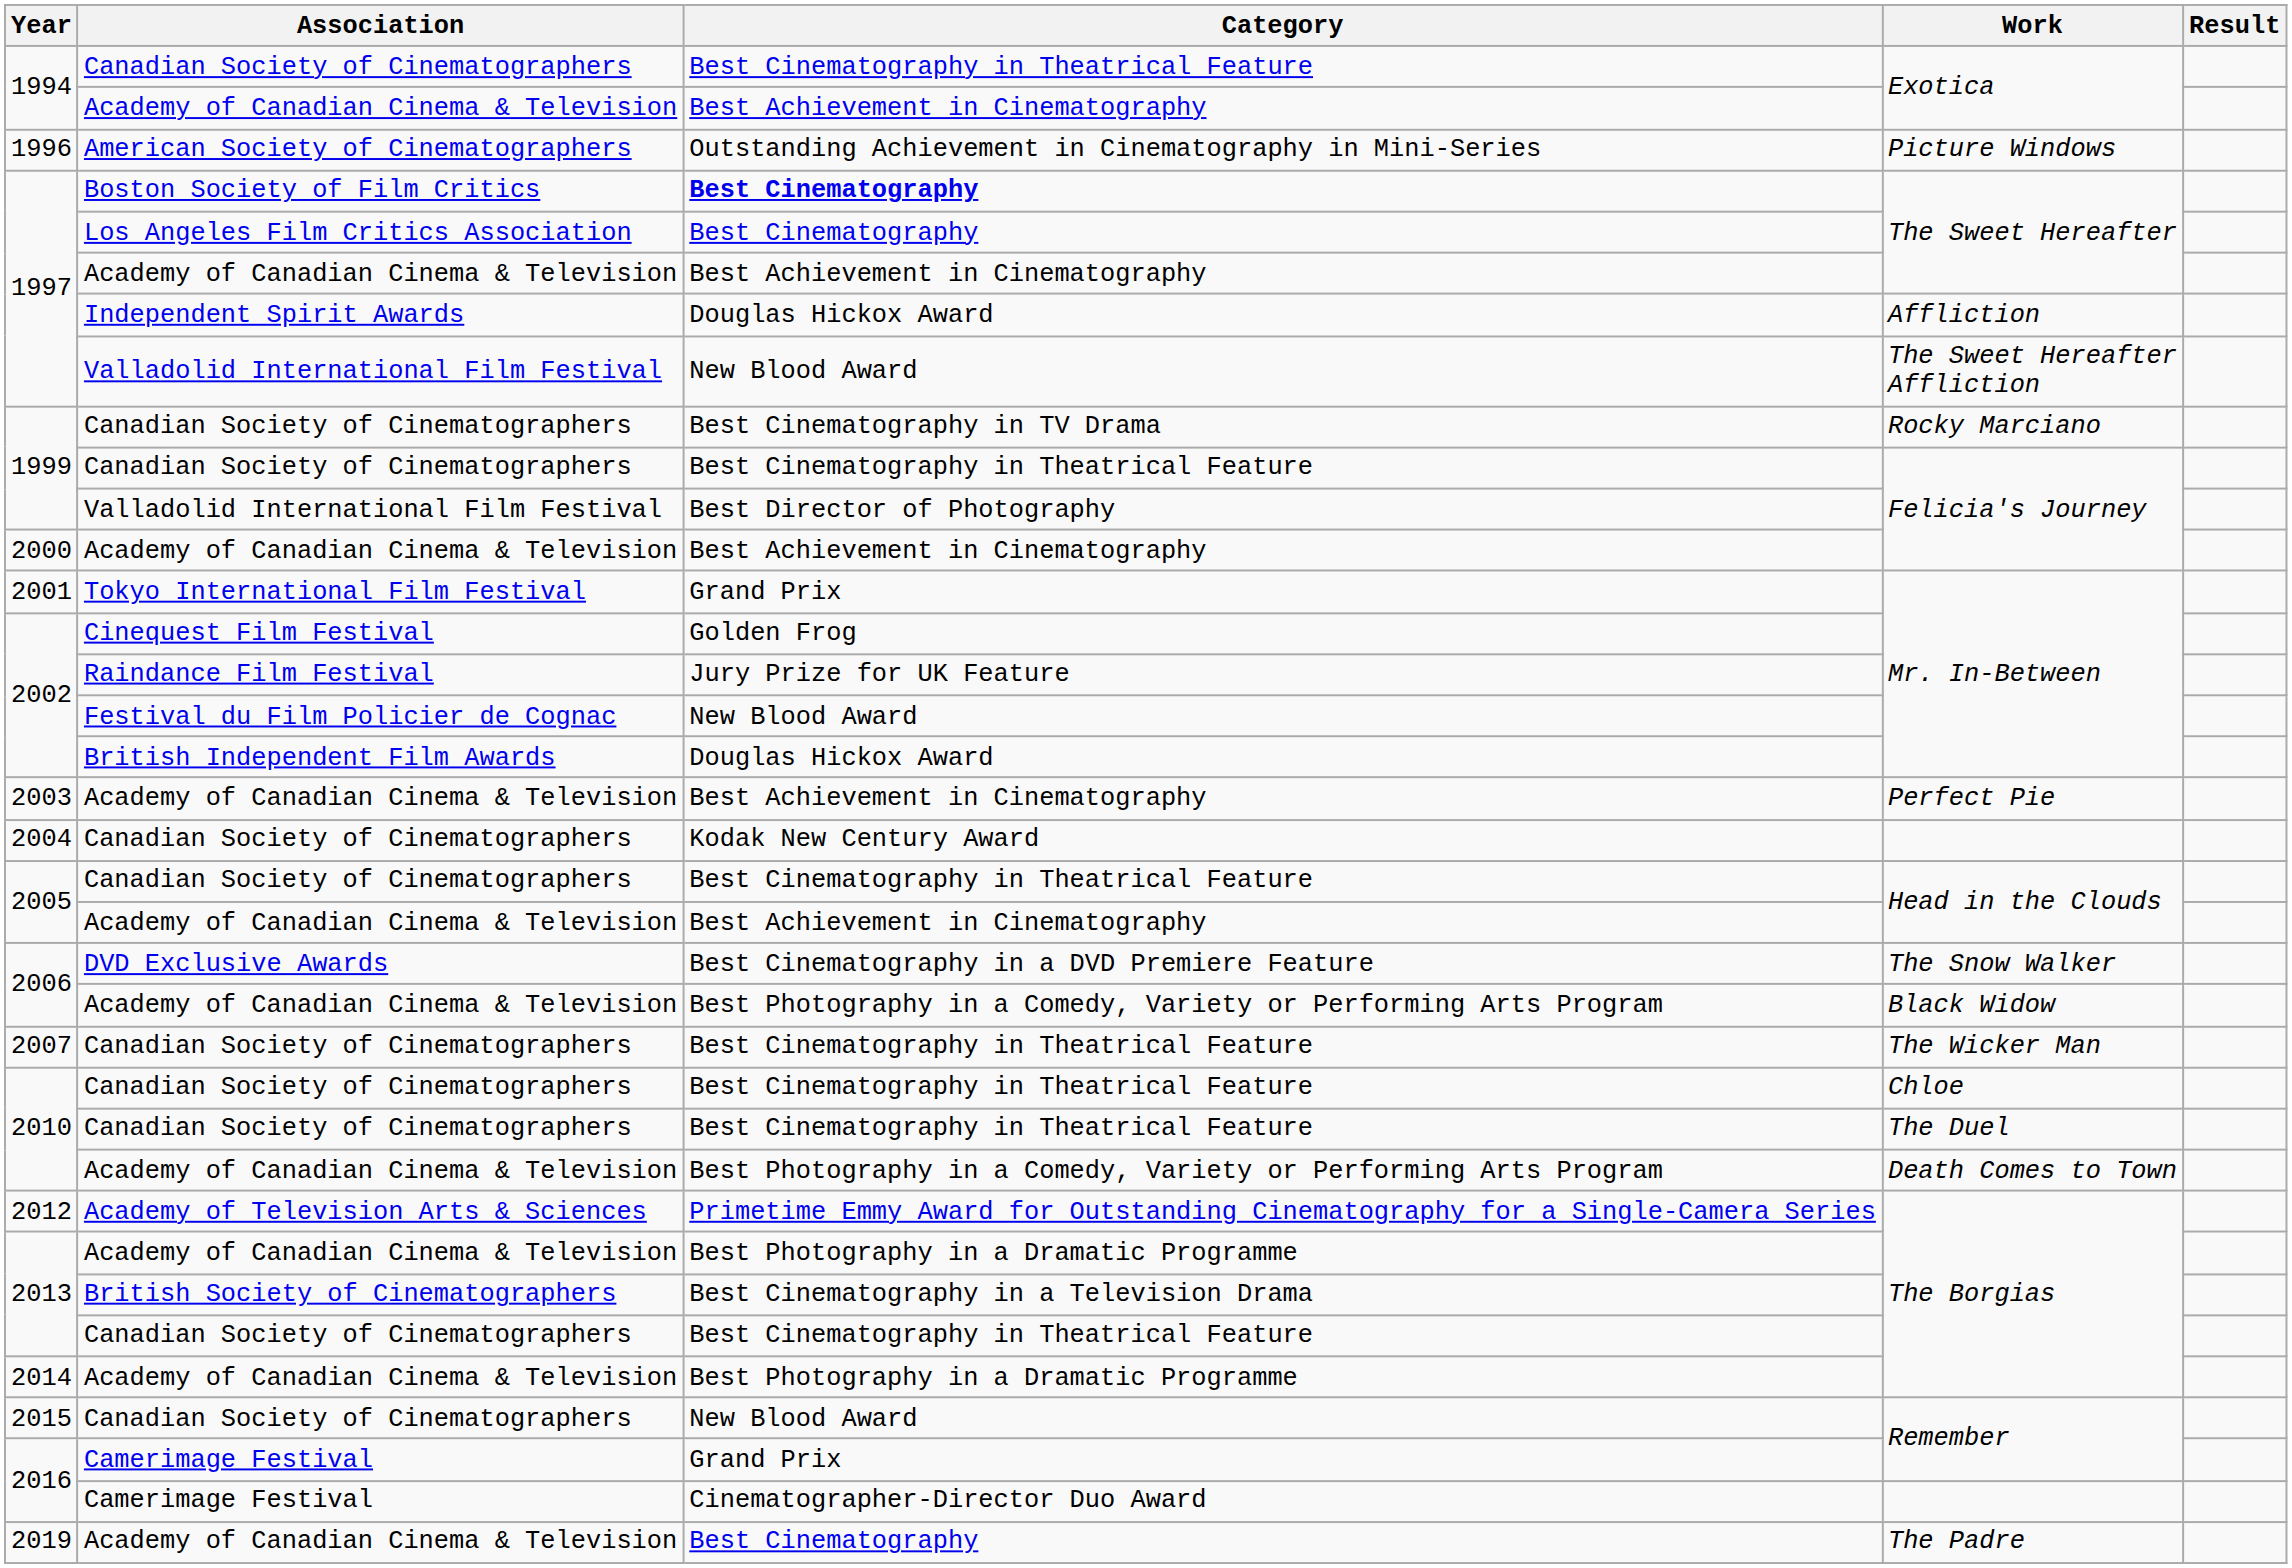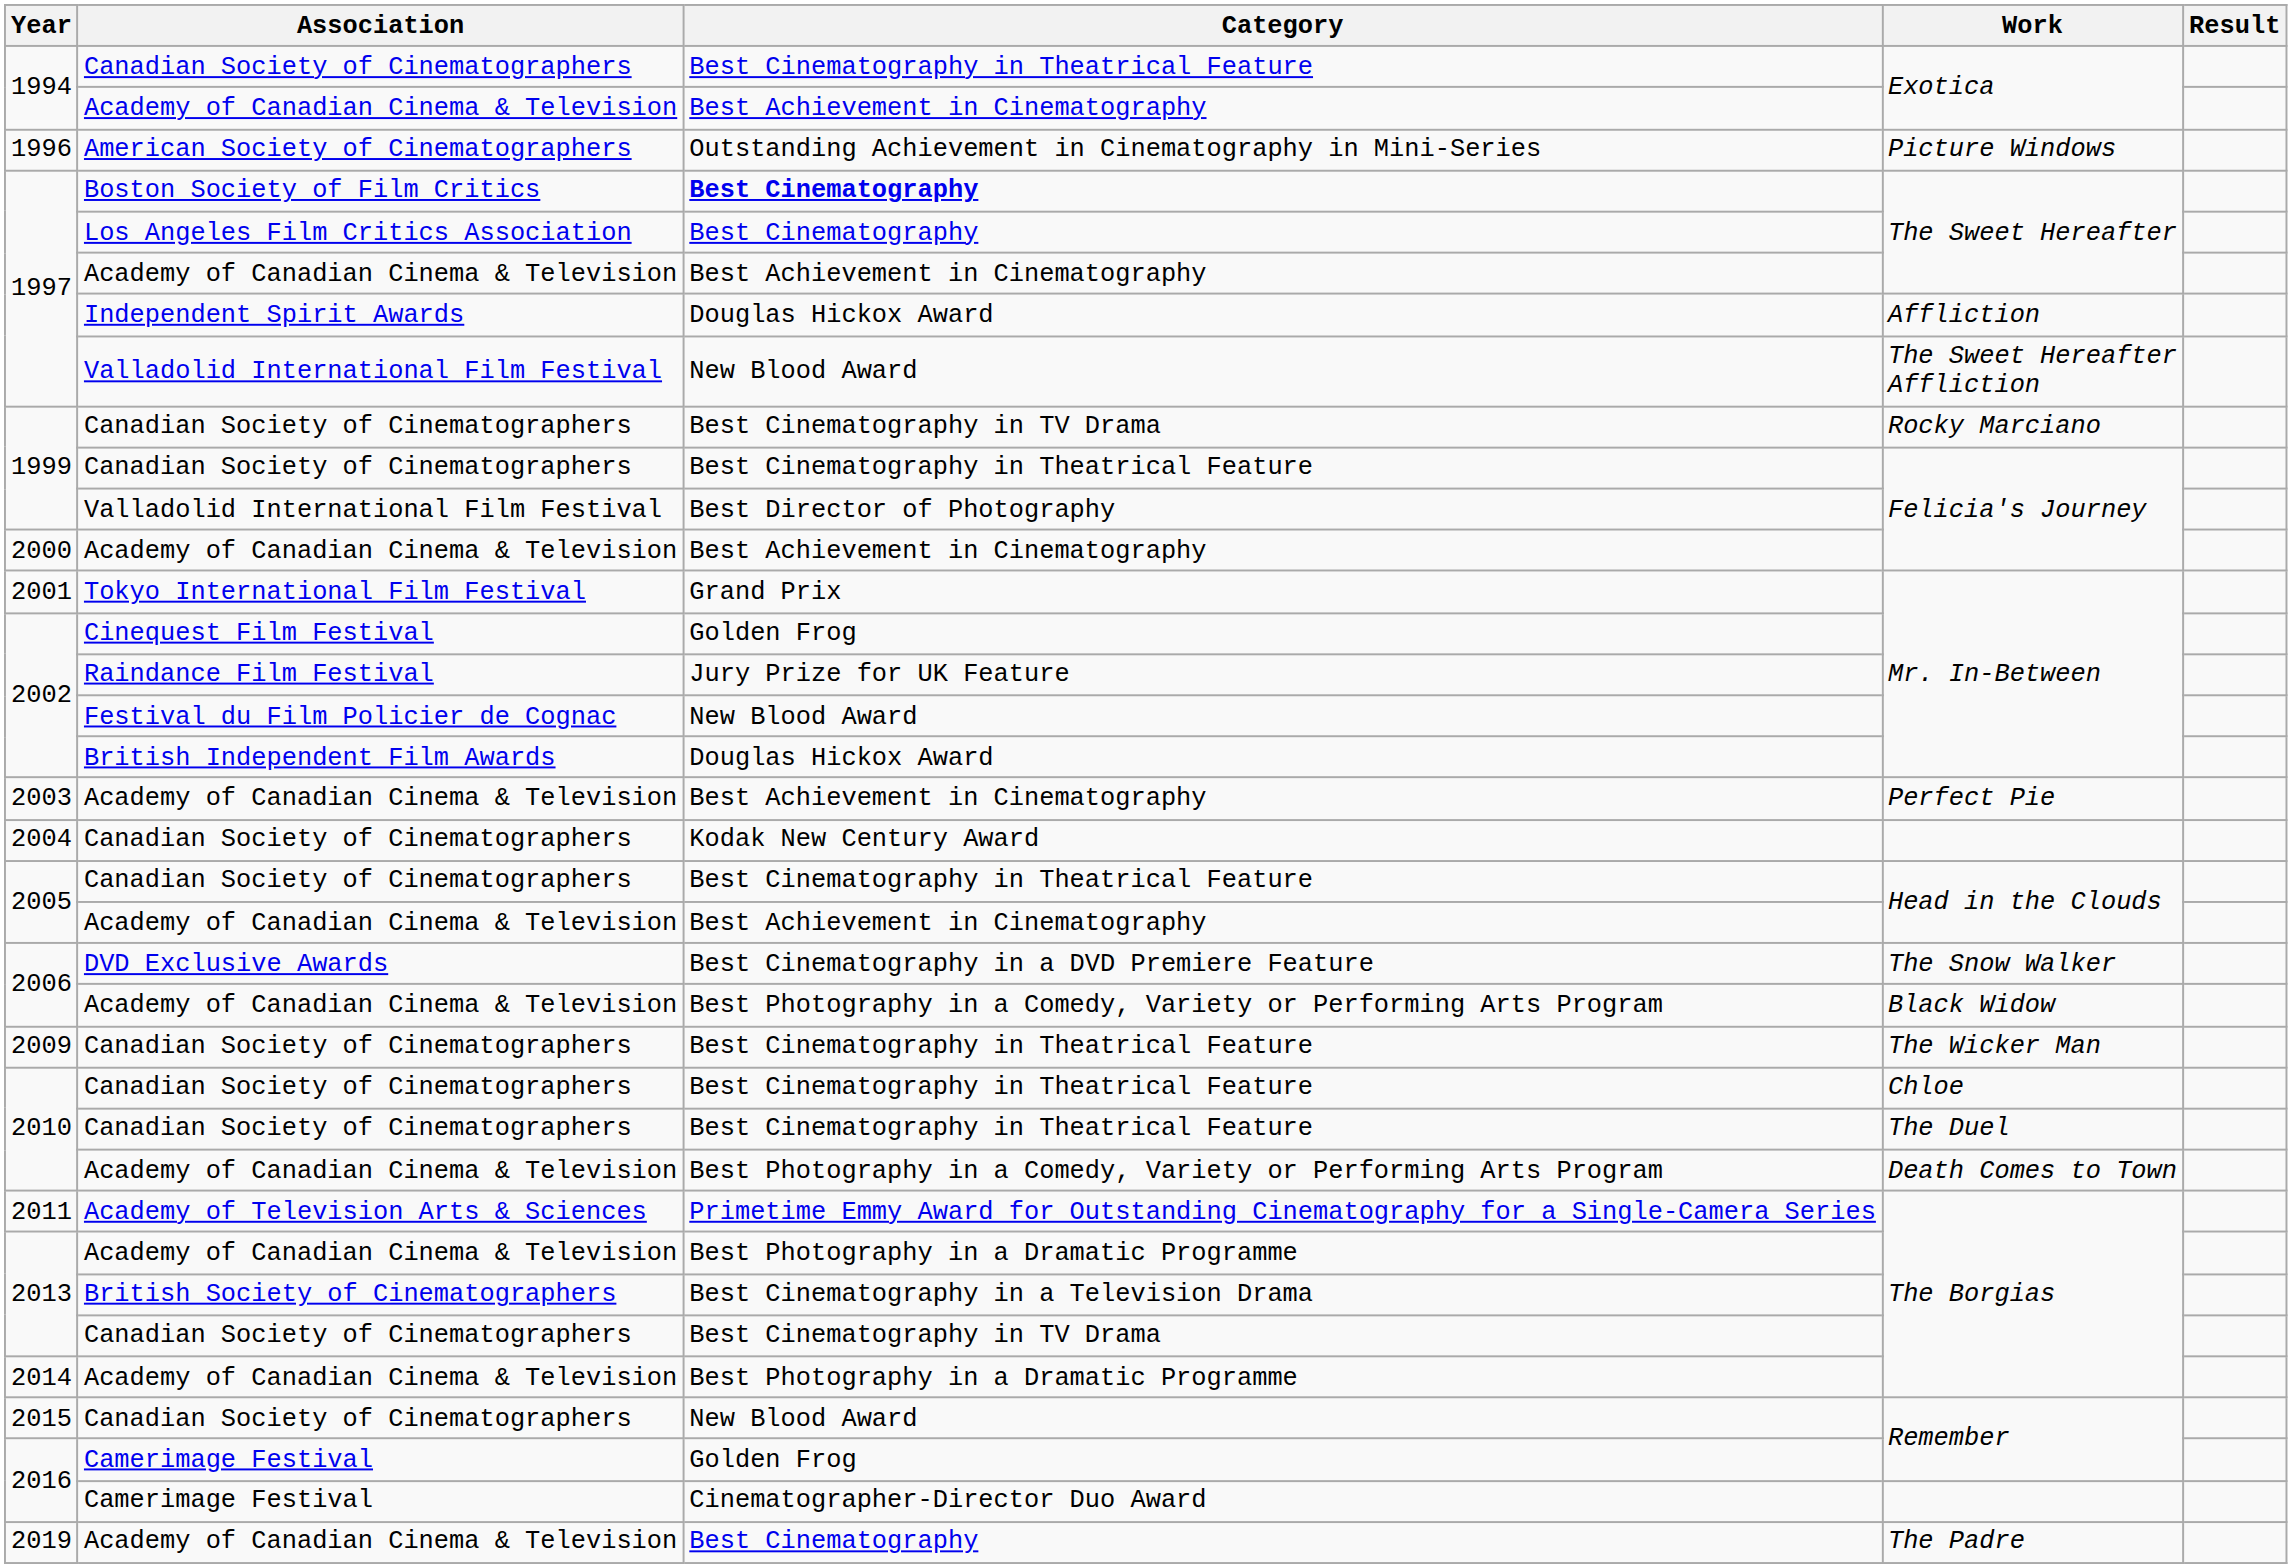The Wicker Man | Year: 2007 -> 2009
Academy of Television Arts & Sciences / The Borgias | Year: 2012 -> 2011
Canadian Society of Cinematographers / The Borgias | Category: Best Cinematography in Theatrical Feature -> Best Cinematography in TV Drama
Camerimage Festival / Remember | Category: Grand Prix -> Golden Frog
